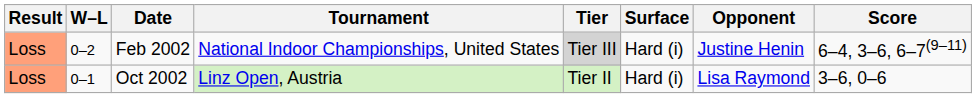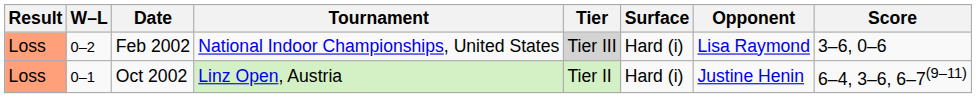Feb 2002 | Opponent: Justine Henin -> Lisa Raymond
Feb 2002 | Score: 6–4, 3–6, 6–7(9–11) -> 3–6, 0–6
Oct 2002 | Opponent: Lisa Raymond -> Justine Henin
Oct 2002 | Score: 3–6, 0–6 -> 6–4, 3–6, 6–7(9–11)
